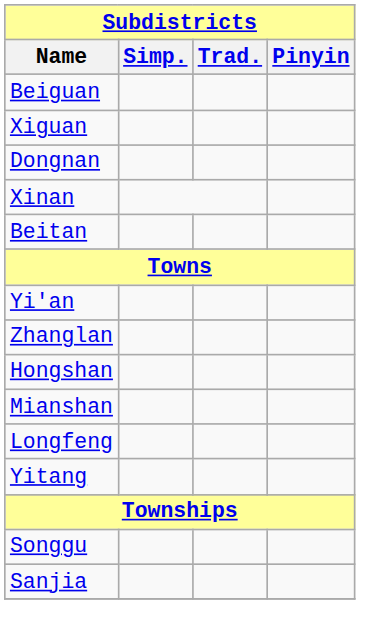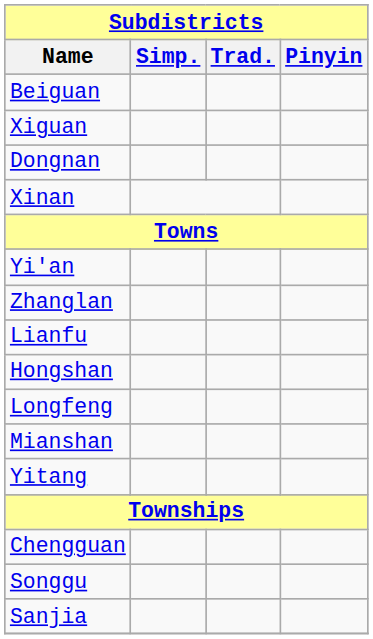- row: Beitan
+ row: Lianfu
rows swapped: Longfeng <-> Mianshan
+ row: Chengguan
